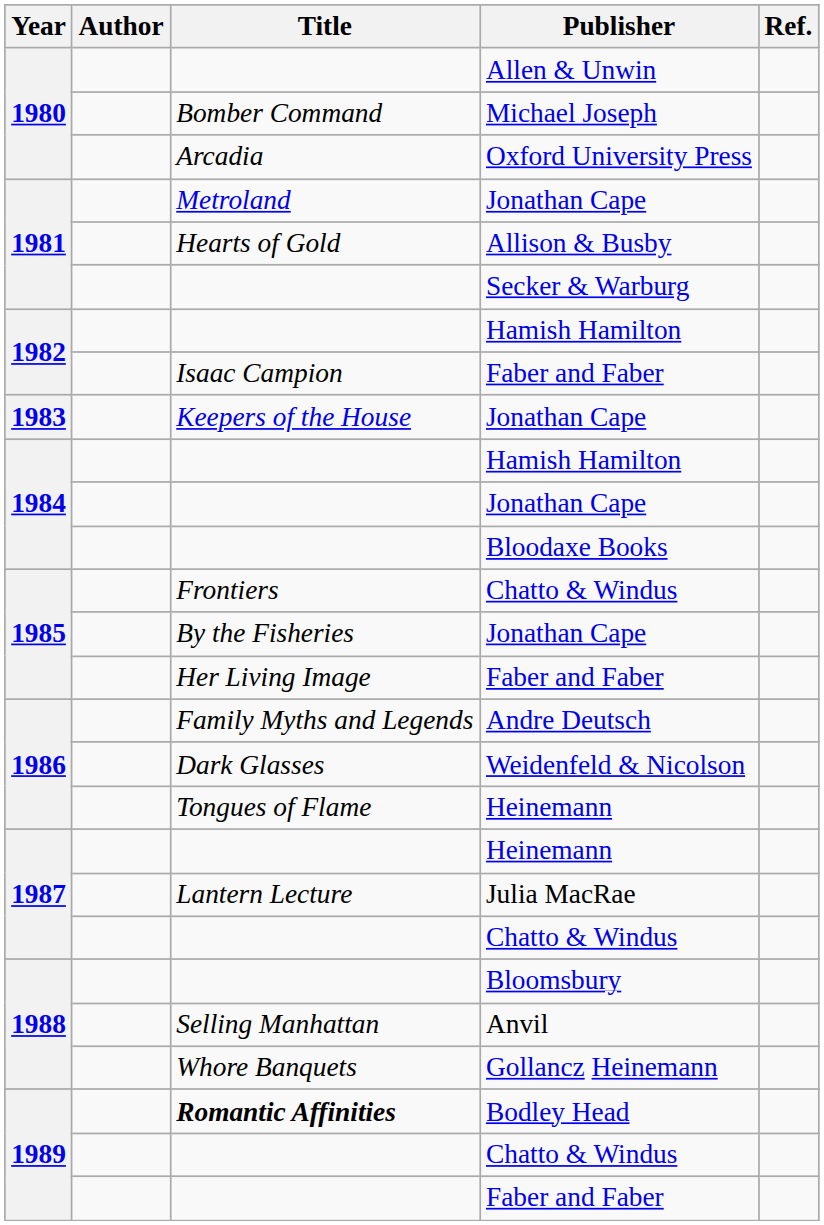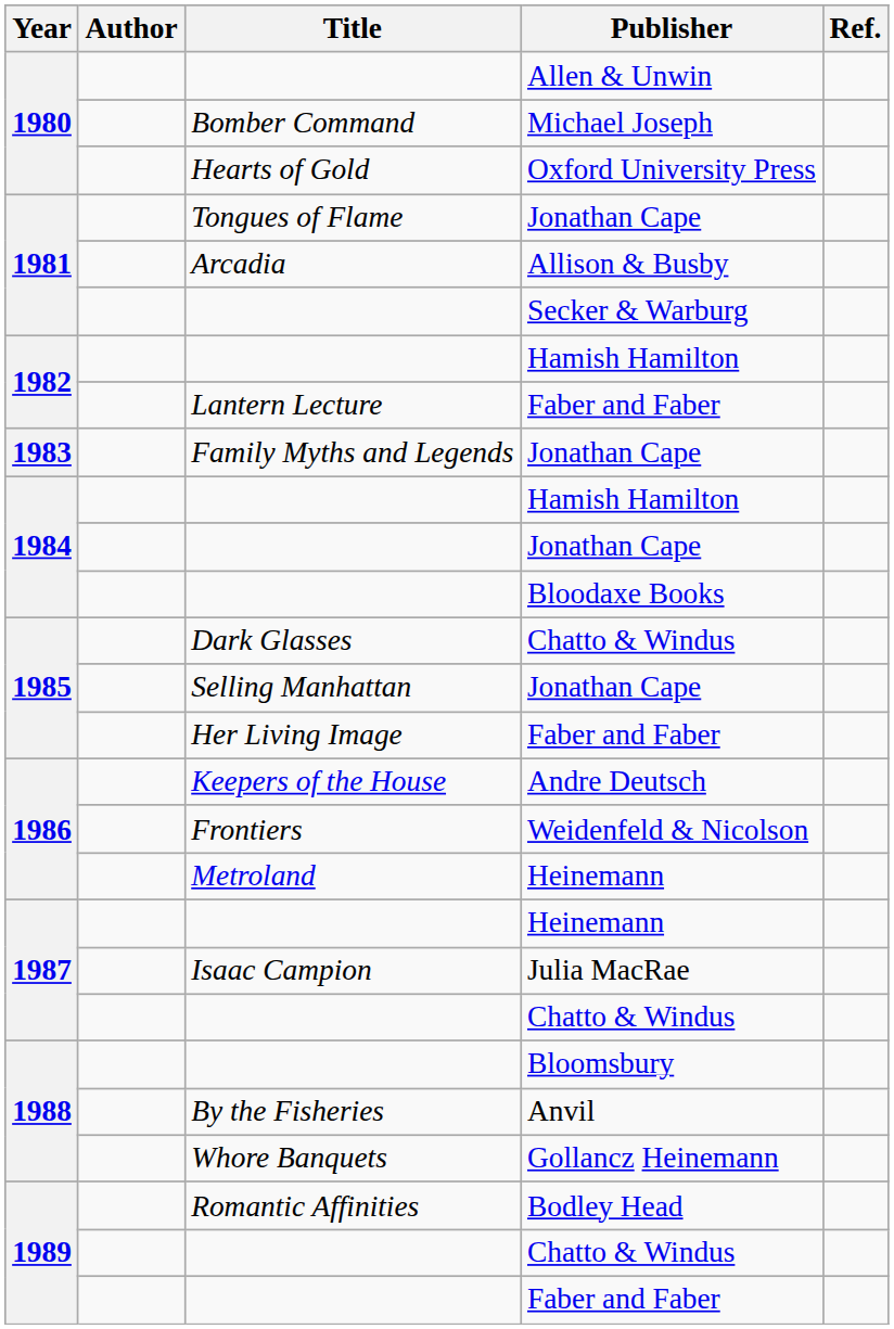Oxford University Press | Title: Arcadia -> Hearts of Gold
1981 / Jonathan Cape | Title: Metroland -> Tongues of Flame
Allison & Busby | Title: Hearts of Gold -> Arcadia
1982 / Faber and Faber | Title: Isaac Campion -> Lantern Lecture
1983 / Jonathan Cape | Title: Keepers of the House -> Family Myths and Legends
1985 / Chatto & Windus | Title: Frontiers -> Dark Glasses
1985 / Jonathan Cape | Title: By the Fisheries -> Selling Manhattan
Andre Deutsch | Title: Family Myths and Legends -> Keepers of the House
Weidenfeld & Nicolson | Title: Dark Glasses -> Frontiers
1986 / Heinemann | Title: Tongues of Flame -> Metroland
Julia MacRae | Title: Lantern Lecture -> Isaac Campion
Anvil | Title: Selling Manhattan -> By the Fisheries
Bodley Head | Title: bold -> normal
